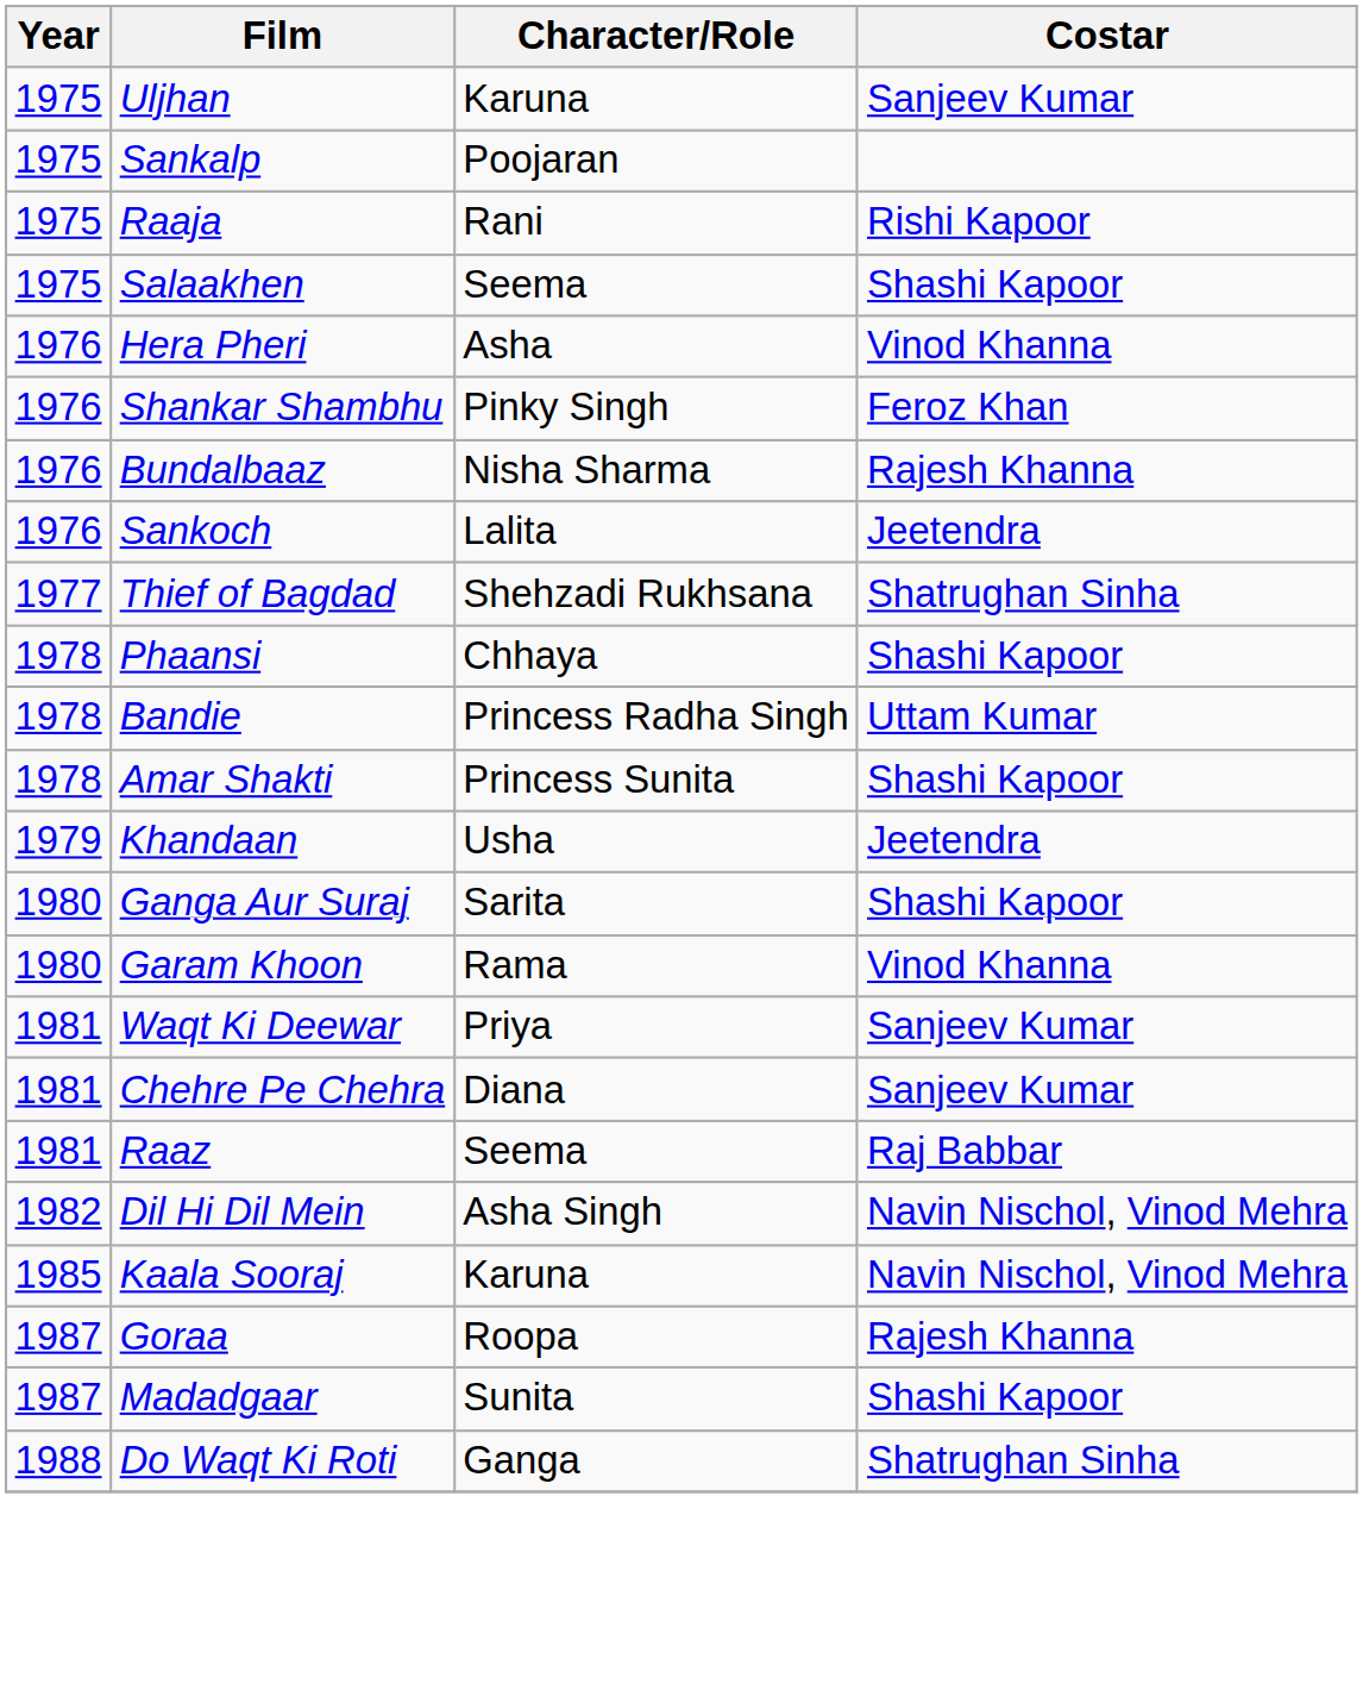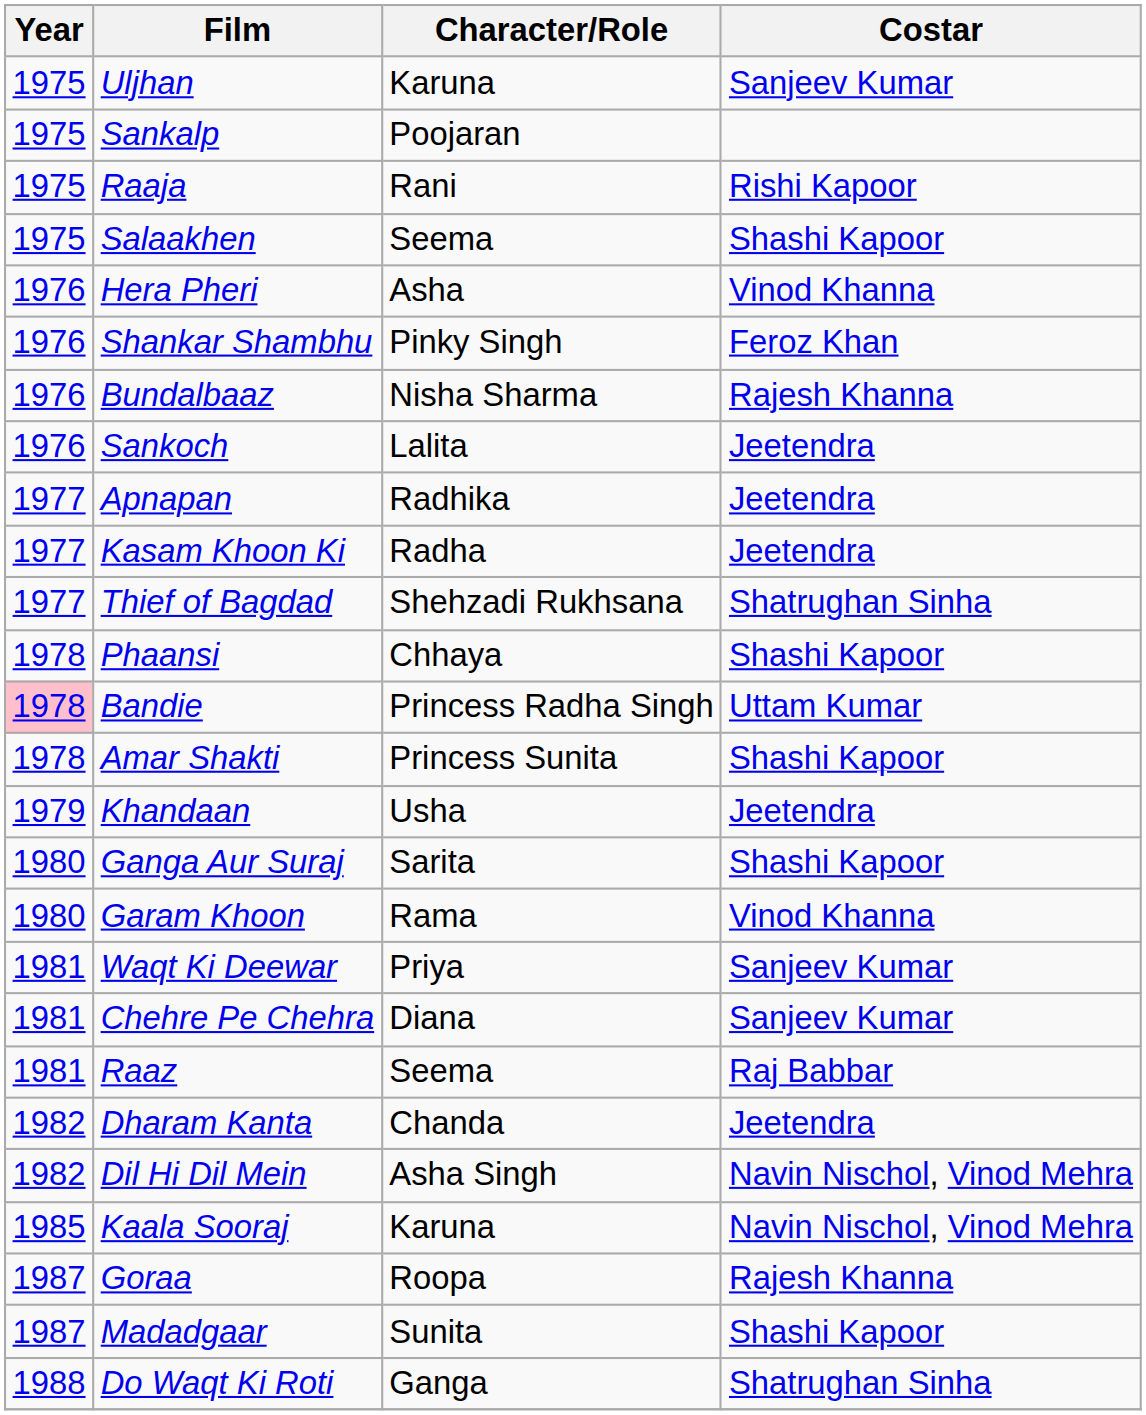+ row: 1977 | Apnapan | Radhika | Jeetendra
+ row: 1977 | Kasam Khoon Ki | Radha | Jeetendra
Bandie | Year: no background -> pink background
+ row: 1982 | Dharam Kanta | Chanda | Jeetendra
